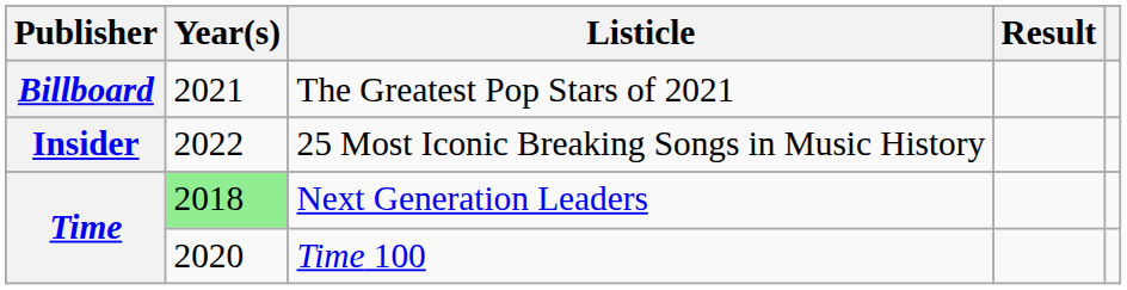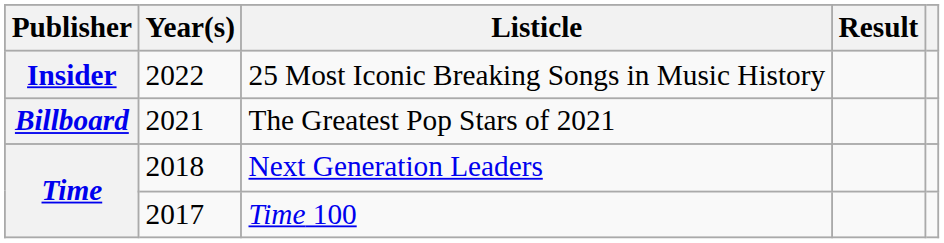rows swapped: The Greatest Pop Stars of 2021 <-> 25 Most Iconic Breaking Songs in Music History
Next Generation Leaders | Year(s): lightgreen background -> no background
Time 100 | Year(s): 2020 -> 2017
